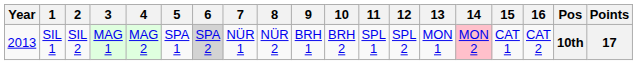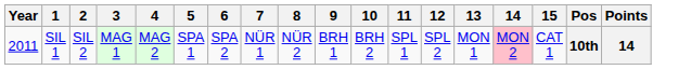- column: 16 | CAT 2
SIL 1 | Year: 2013 -> 2011
SIL 1 | 6: lightgrey background -> no background
SIL 1 | Points: 17 -> 14
